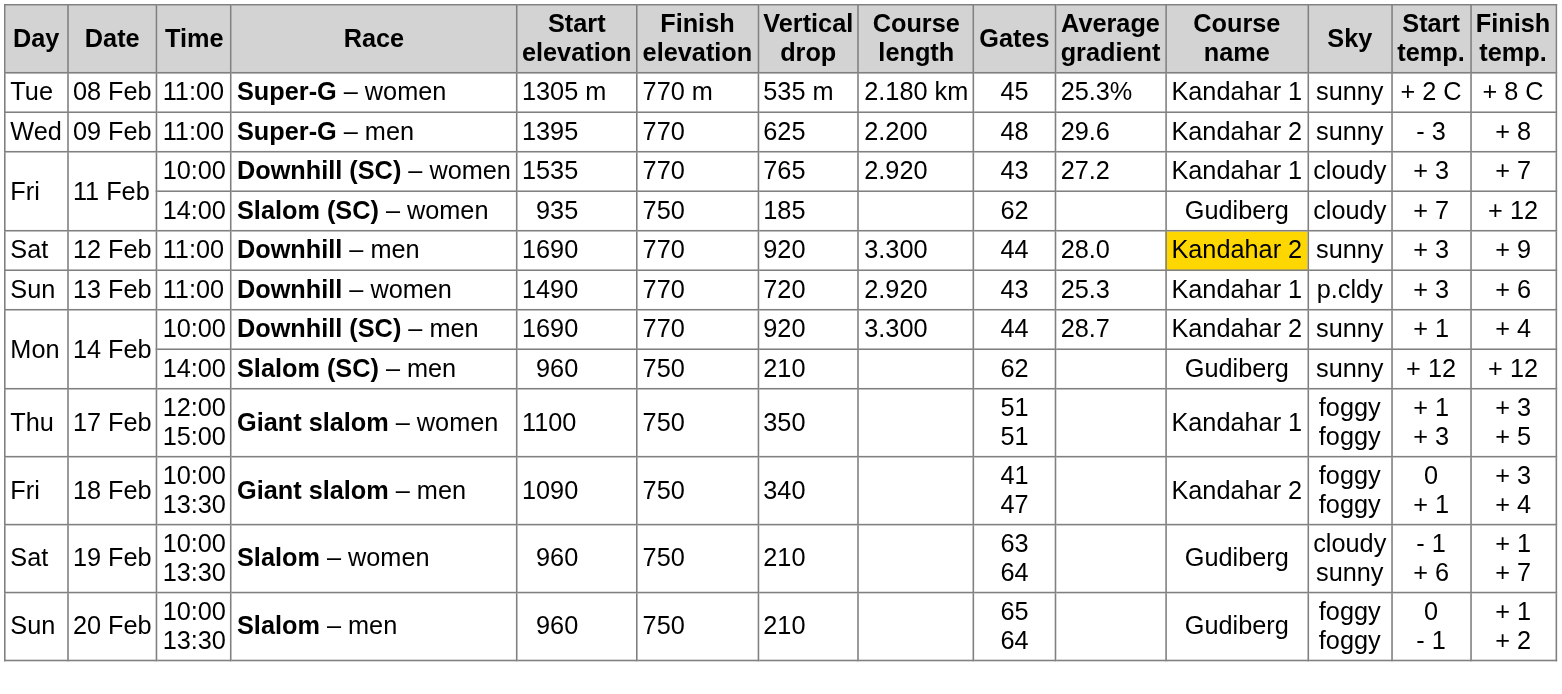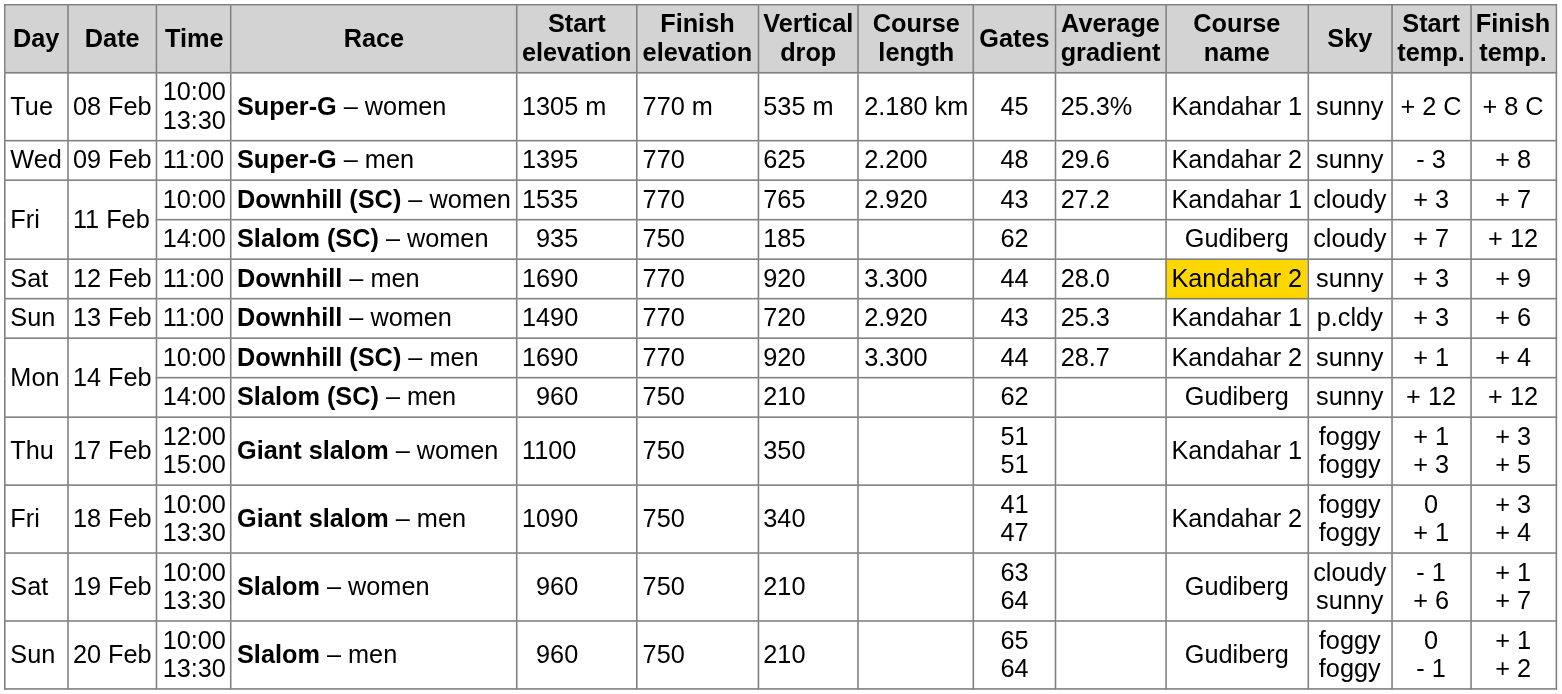Super-G – women | Time: 11:00 -> 10:00 13:30
